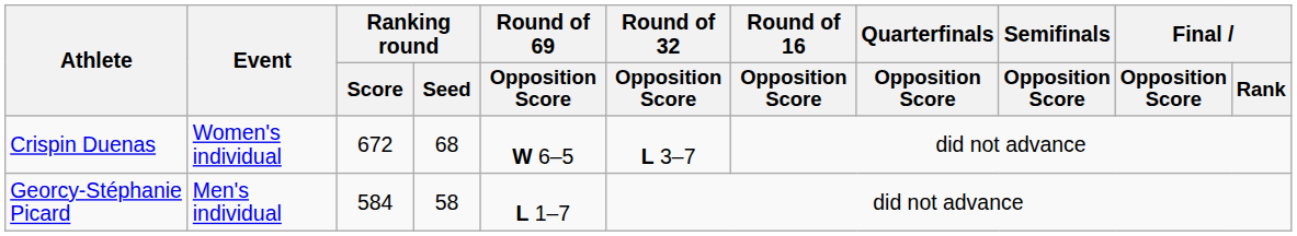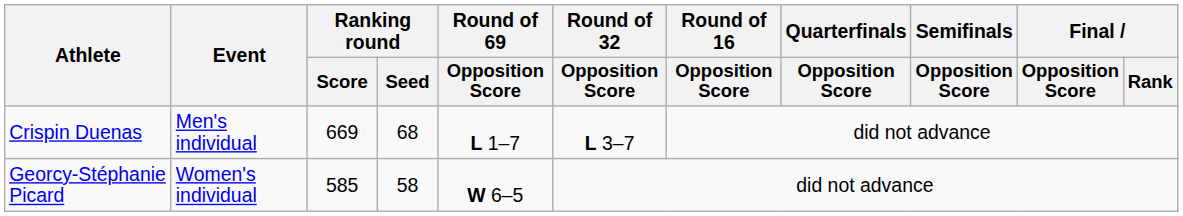Crispin Duenas | Event: Women's individual -> Men's individual
Crispin Duenas | Ranking round / Score: 672 -> 669
Crispin Duenas | Round of 69 / Opposition Score: W 6–5 -> L 1–7
Georcy-Stéphanie Picard | Event: Men's individual -> Women's individual
Georcy-Stéphanie Picard | Ranking round / Score: 584 -> 585
Georcy-Stéphanie Picard | Round of 69 / Opposition Score: L 1–7 -> W 6–5
